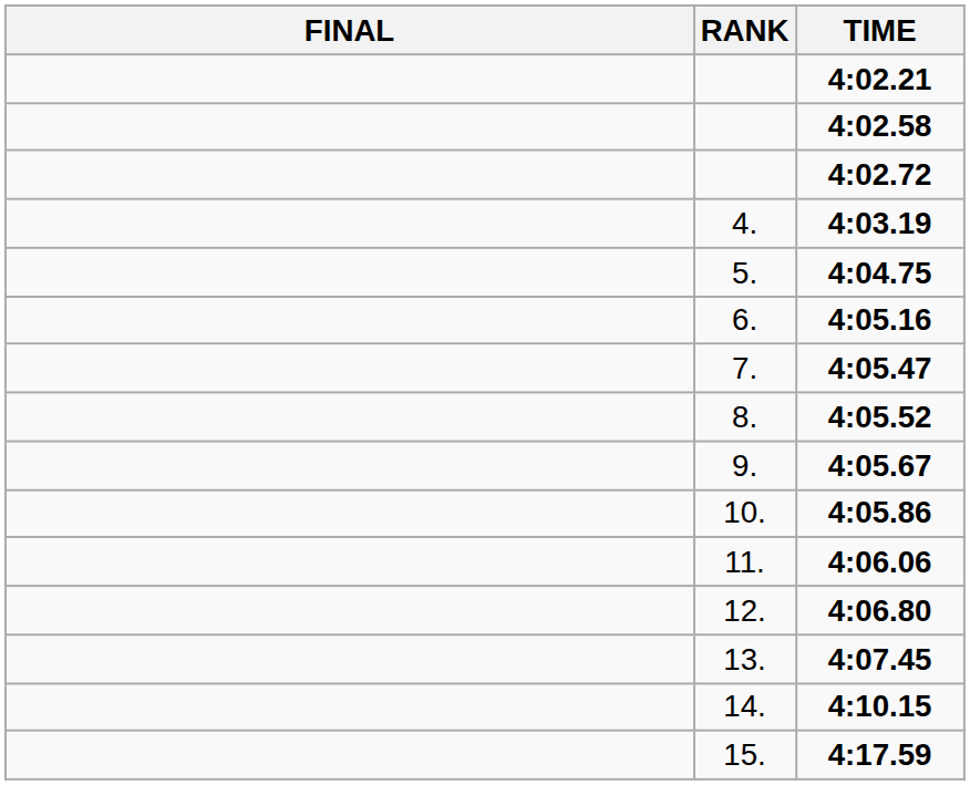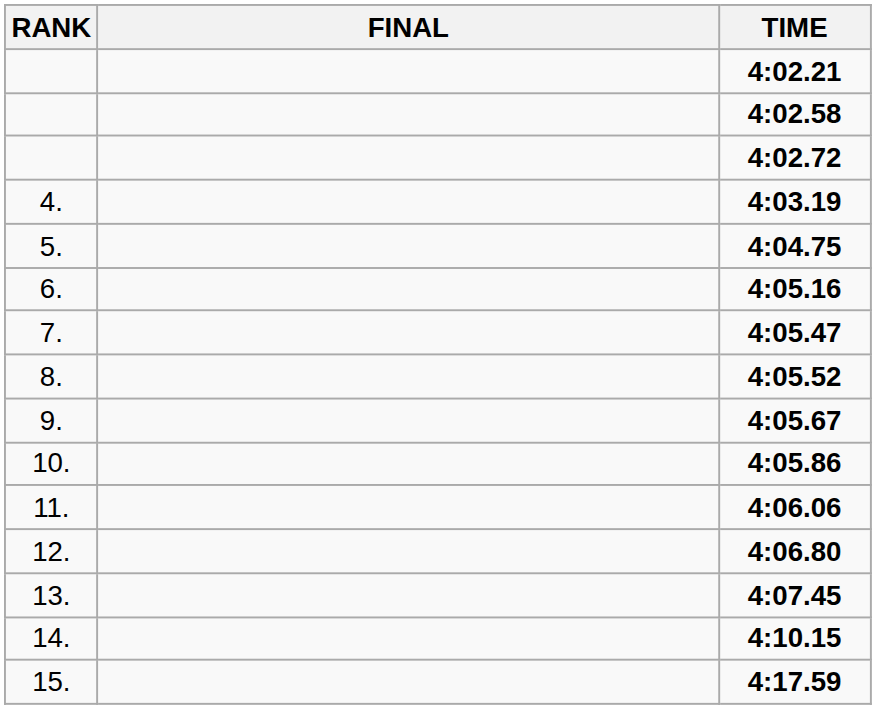columns swapped: RANK <-> FINAL
